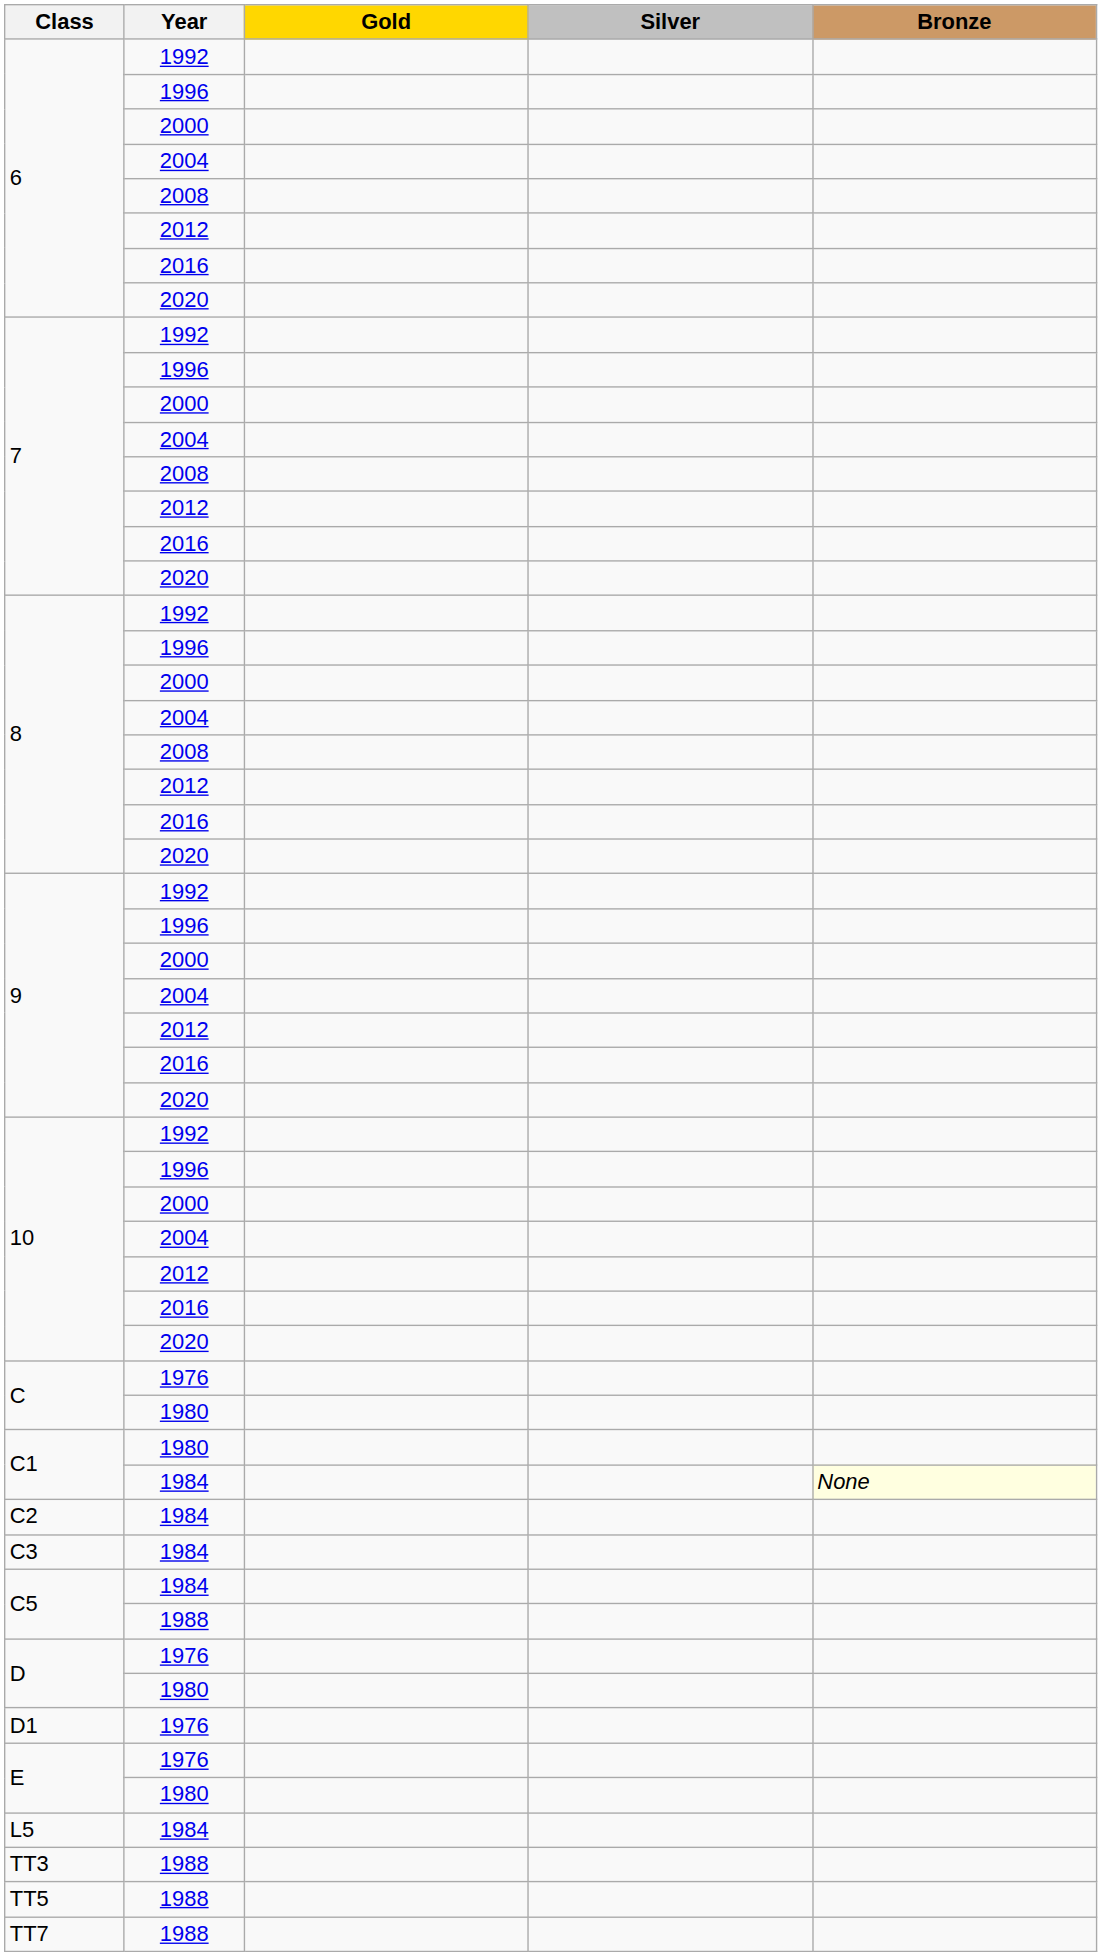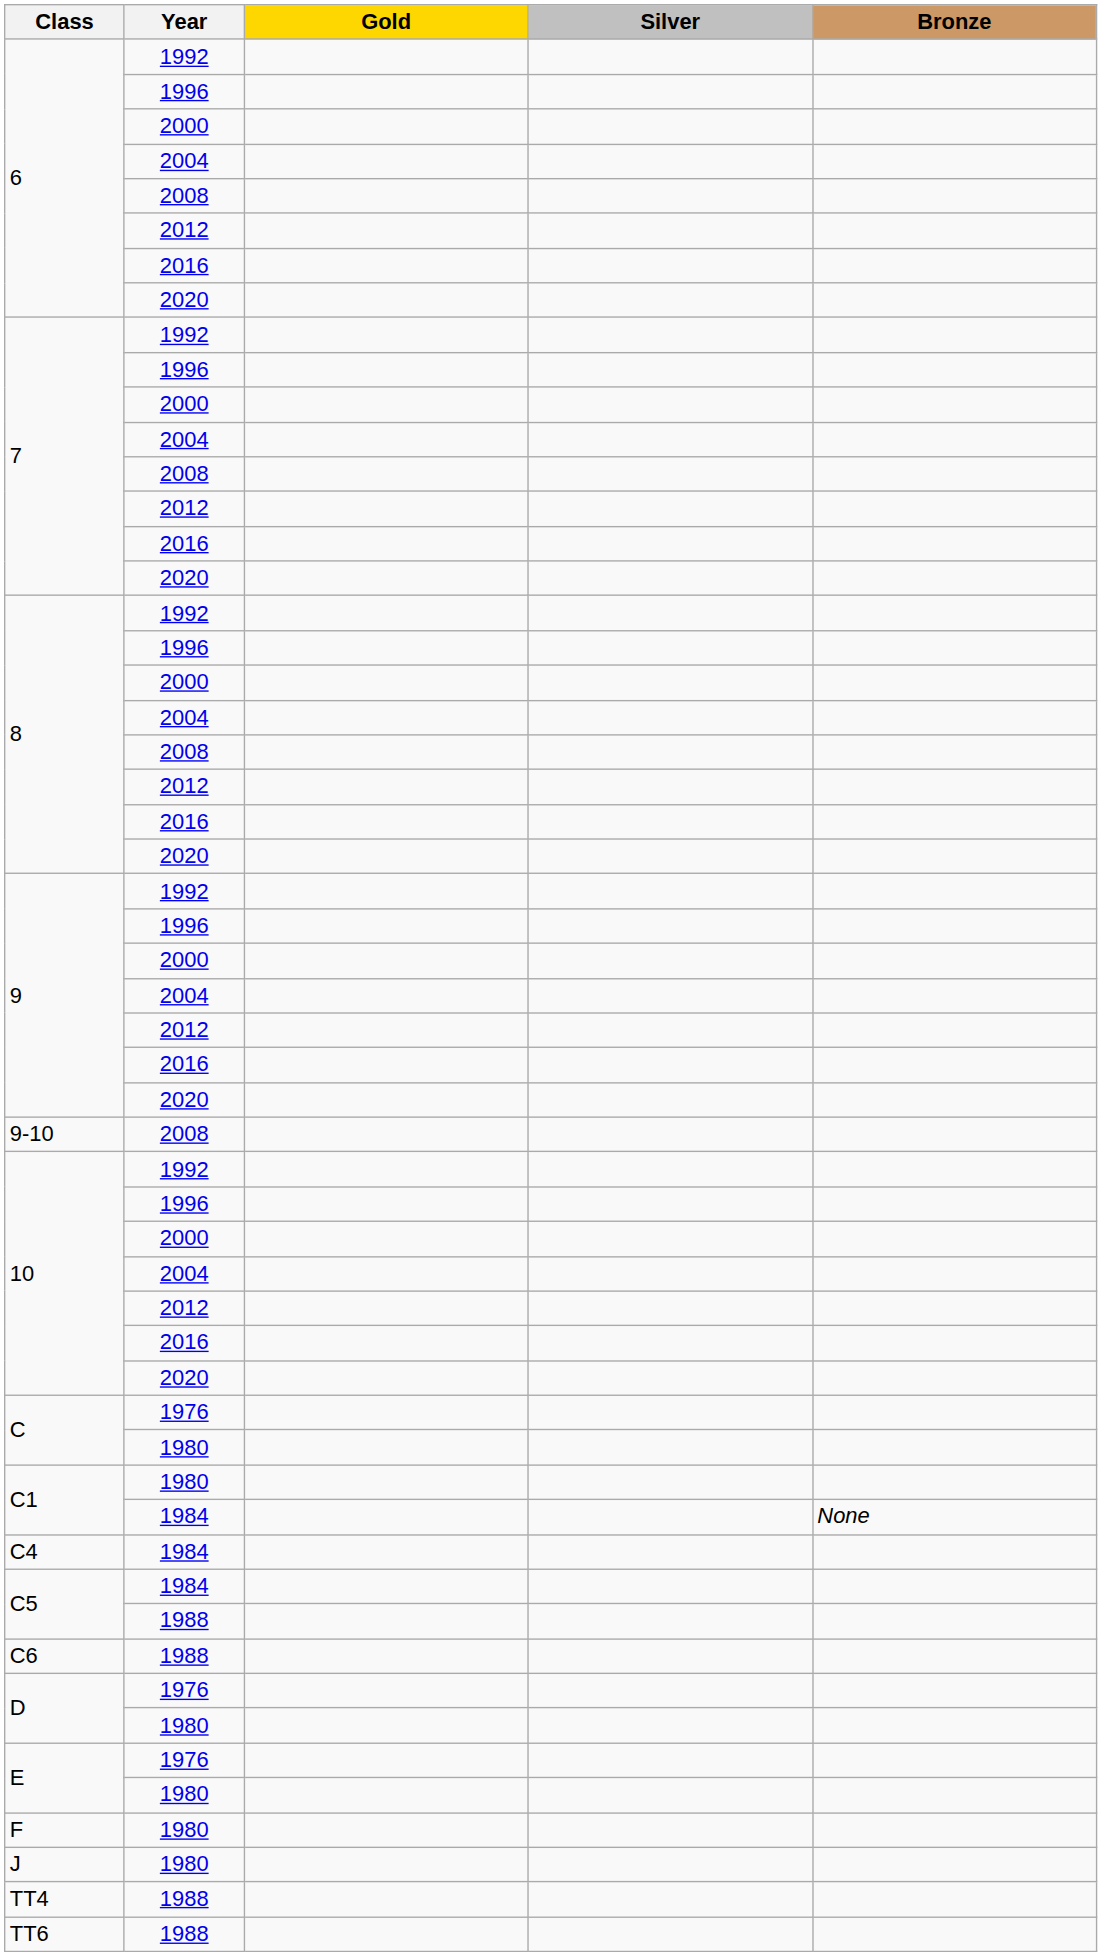+ row: 9-10 | 2008
C1 / 1984 | Bronze: lightyellow background -> no background
- row: C2 | 1984
- row: C3 | 1984
+ row: C4 | 1984
+ row: C6 | 1988
- row: D1 | 1976
+ row: F | 1980
+ row: J | 1980
- row: L5 | 1984
- row: TT3 | 1988
+ row: TT4 | 1988
- row: TT5 | 1988
+ row: TT6 | 1988
- row: TT7 | 1988
